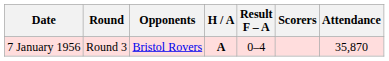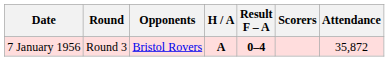7 January 1956 | Result F – A: normal -> bold
7 January 1956 | Attendance: 35,870 -> 35,872
